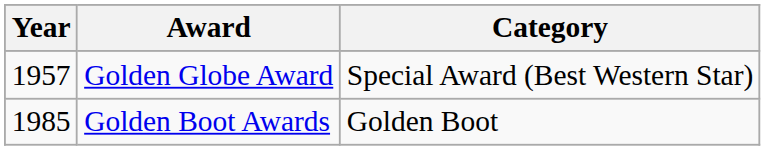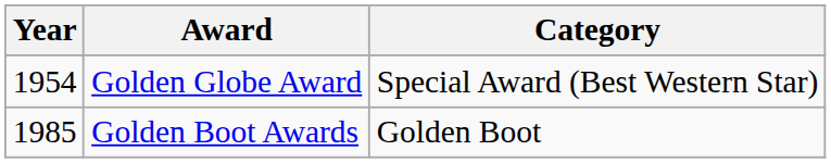Golden Globe Award | Year: 1957 -> 1954
